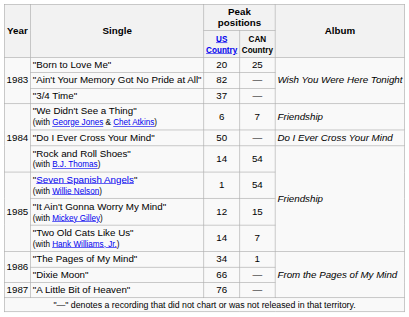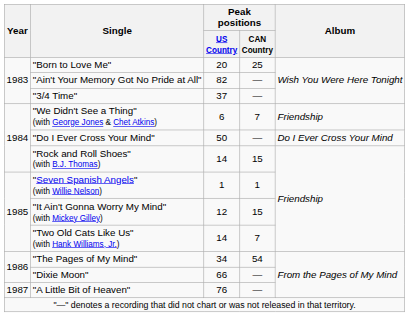"Rock and Roll Shoes" (with B.J. Thomas) | Peak positions / CAN Country: 54 -> 15
"Seven Spanish Angels" (with Willie Nelson) | Peak positions / CAN Country: 54 -> 1
"The Pages of My Mind" | Peak positions / CAN Country: 1 -> 54
